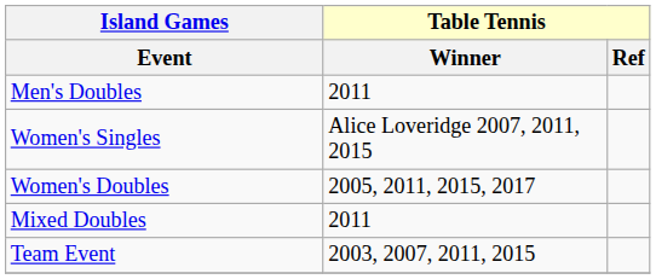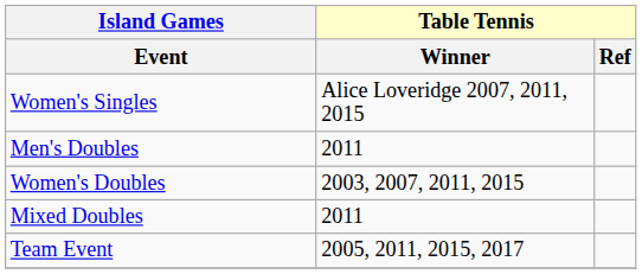rows swapped: Men's Doubles <-> Women's Singles
Women's Doubles | Table Tennis / Winner: 2005, 2011, 2015, 2017 -> 2003, 2007, 2011, 2015
Team Event | Table Tennis / Winner: 2003, 2007, 2011, 2015 -> 2005, 2011, 2015, 2017
